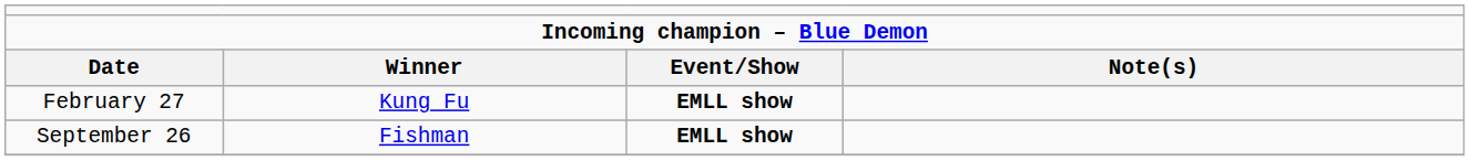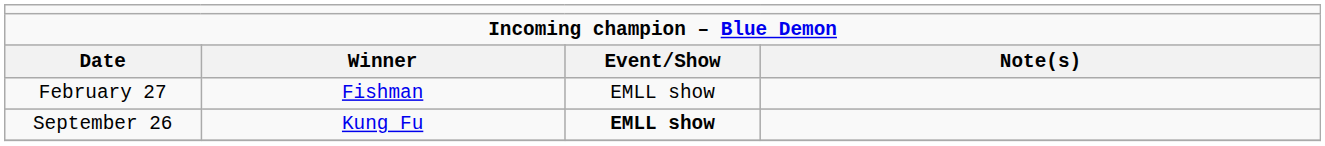February 27 | column 2: Kung Fu -> Fishman
February 27 | column 3: bold -> normal
September 26 | column 2: Fishman -> Kung Fu
